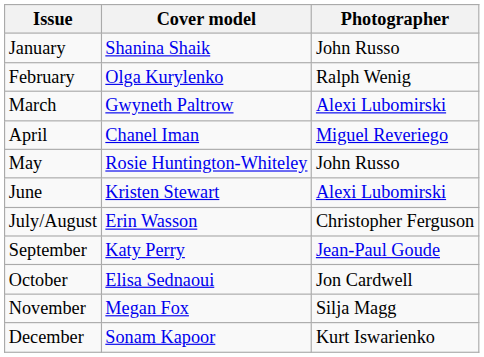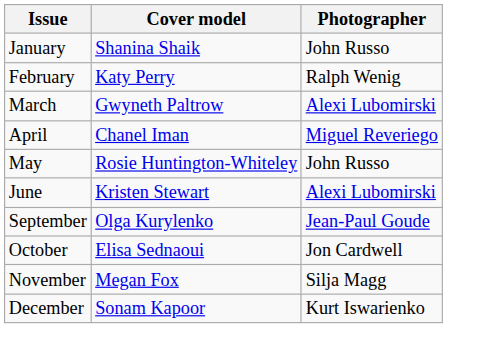February | Cover model: Olga Kurylenko -> Katy Perry
- row: July/August | Erin Wasson | Christopher Ferguson
September | Cover model: Katy Perry -> Olga Kurylenko
